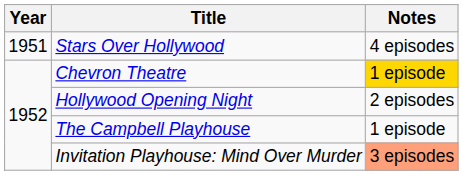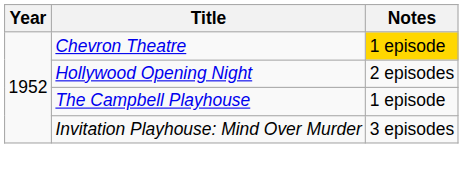- row: 1951 | Stars Over Hollywood | 4 episodes
Invitation Playhouse: Mind Over Murder | Notes: lightsalmon background -> no background
